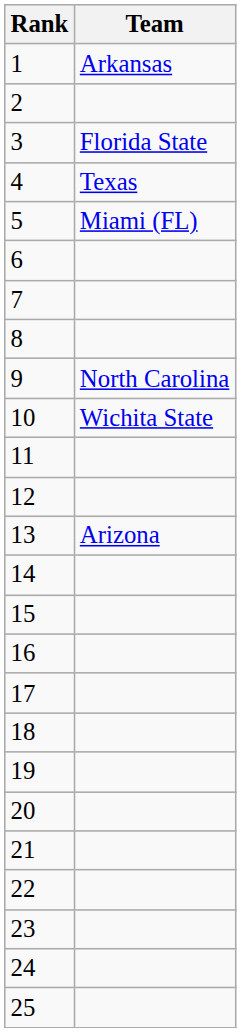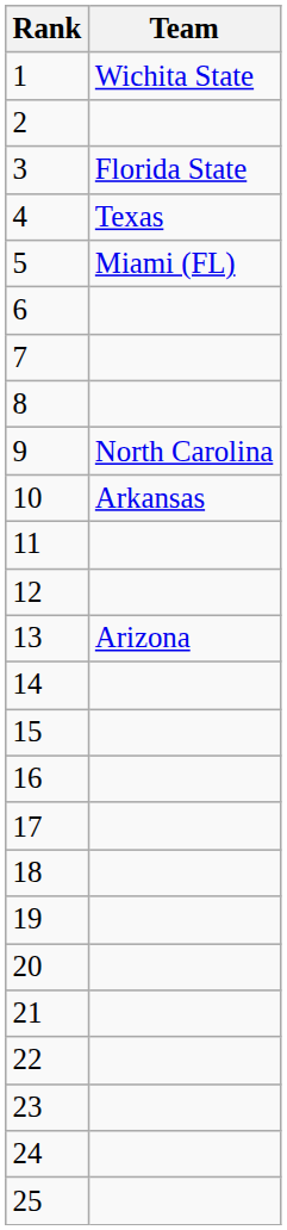1 | Team: Arkansas -> Wichita State
10 | Team: Wichita State -> Arkansas
